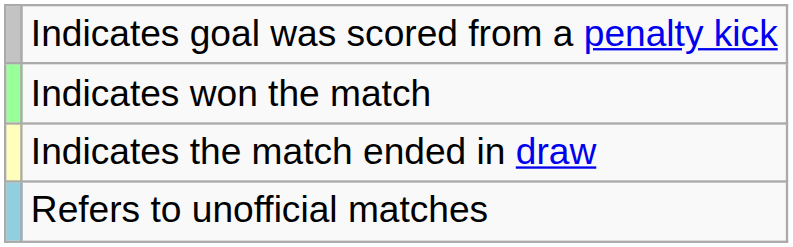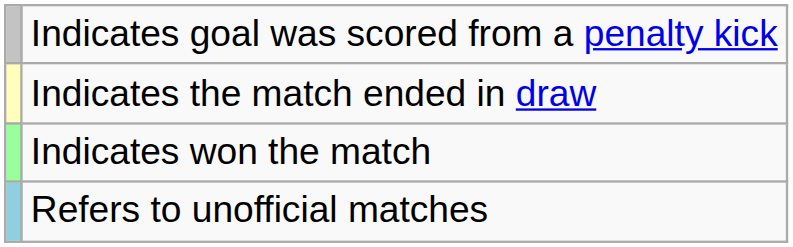rows swapped: Indicates won the match <-> Indicates the match ended in draw
